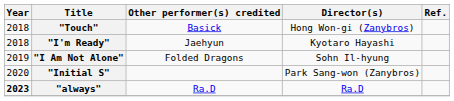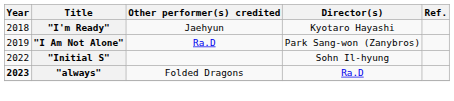- row: 2018 | "Touch" | Basick | Hong Won-gi (Zanybros)
"I Am Not Alone" | Other performer(s) credited: Folded Dragons -> Ra.D
"I Am Not Alone" | Director(s): Sohn Il-hyung -> Park Sang-won (Zanybros)
"Initial S" | Year: 2020 -> 2022
"Initial S" | Director(s): Park Sang-won (Zanybros) -> Sohn Il-hyung
"always" | Other performer(s) credited: Ra.D -> Folded Dragons
